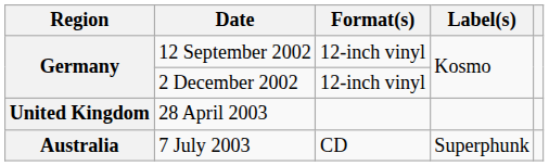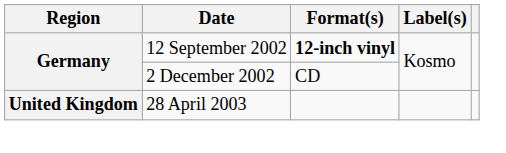12 September 2002 | Format(s): normal -> bold
2 December 2002 | Format(s): 12-inch vinyl -> CD
- row: Australia | 7 July 2003 | CD | Superphunk
